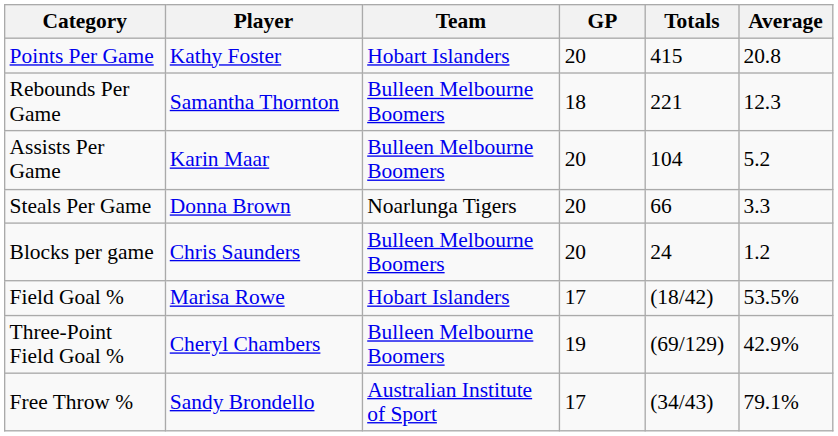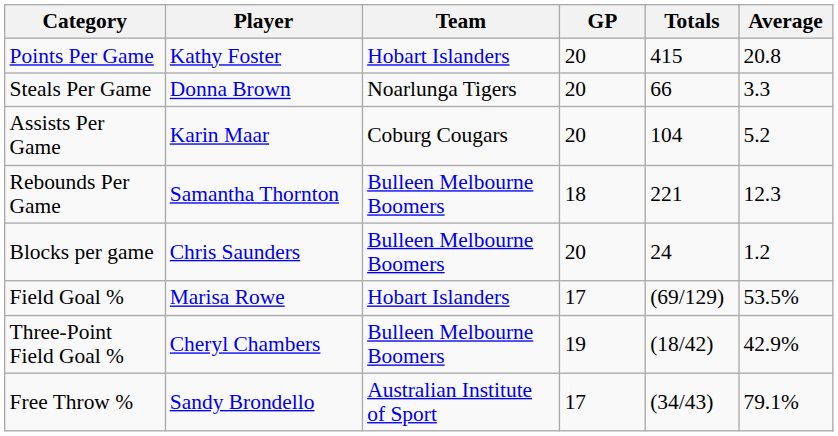rows swapped: Rebounds Per Game <-> Steals Per Game
Assists Per Game | Team: Bulleen Melbourne Boomers -> Coburg Cougars
Field Goal % | Totals: (18/42) -> (69/129)
Three-Point Field Goal % | Totals: (69/129) -> (18/42)
